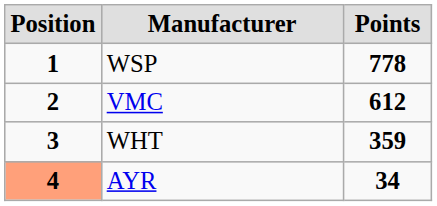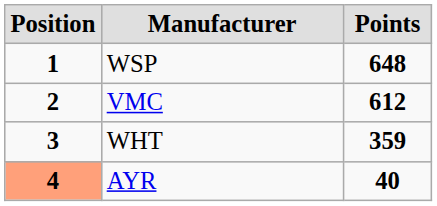WSP | Points: 778 -> 648
AYR | Points: 34 -> 40
